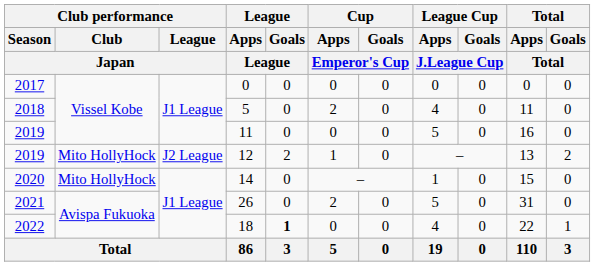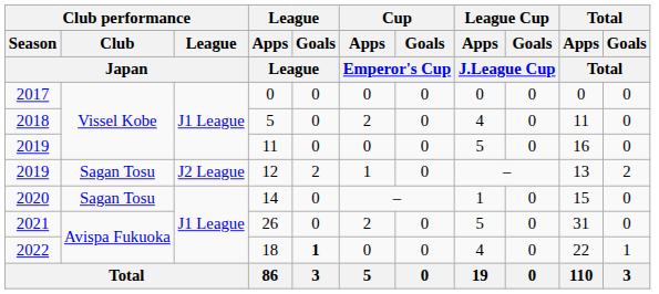12 | Club performance / Club / Japan: Mito HollyHock -> Sagan Tosu
14 | Club performance / Club / Japan: Mito HollyHock -> Sagan Tosu
